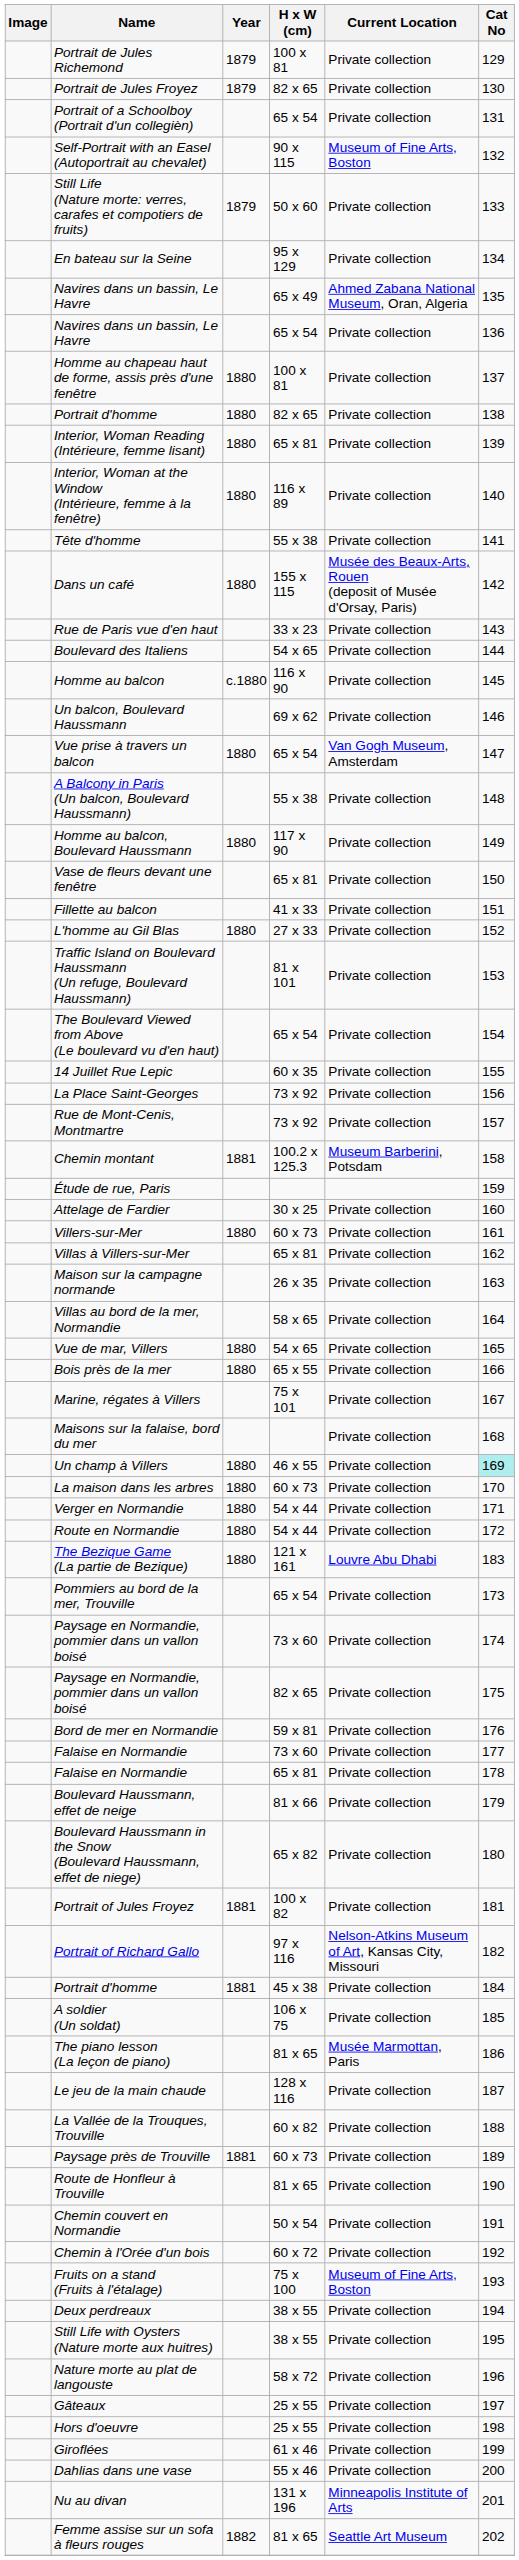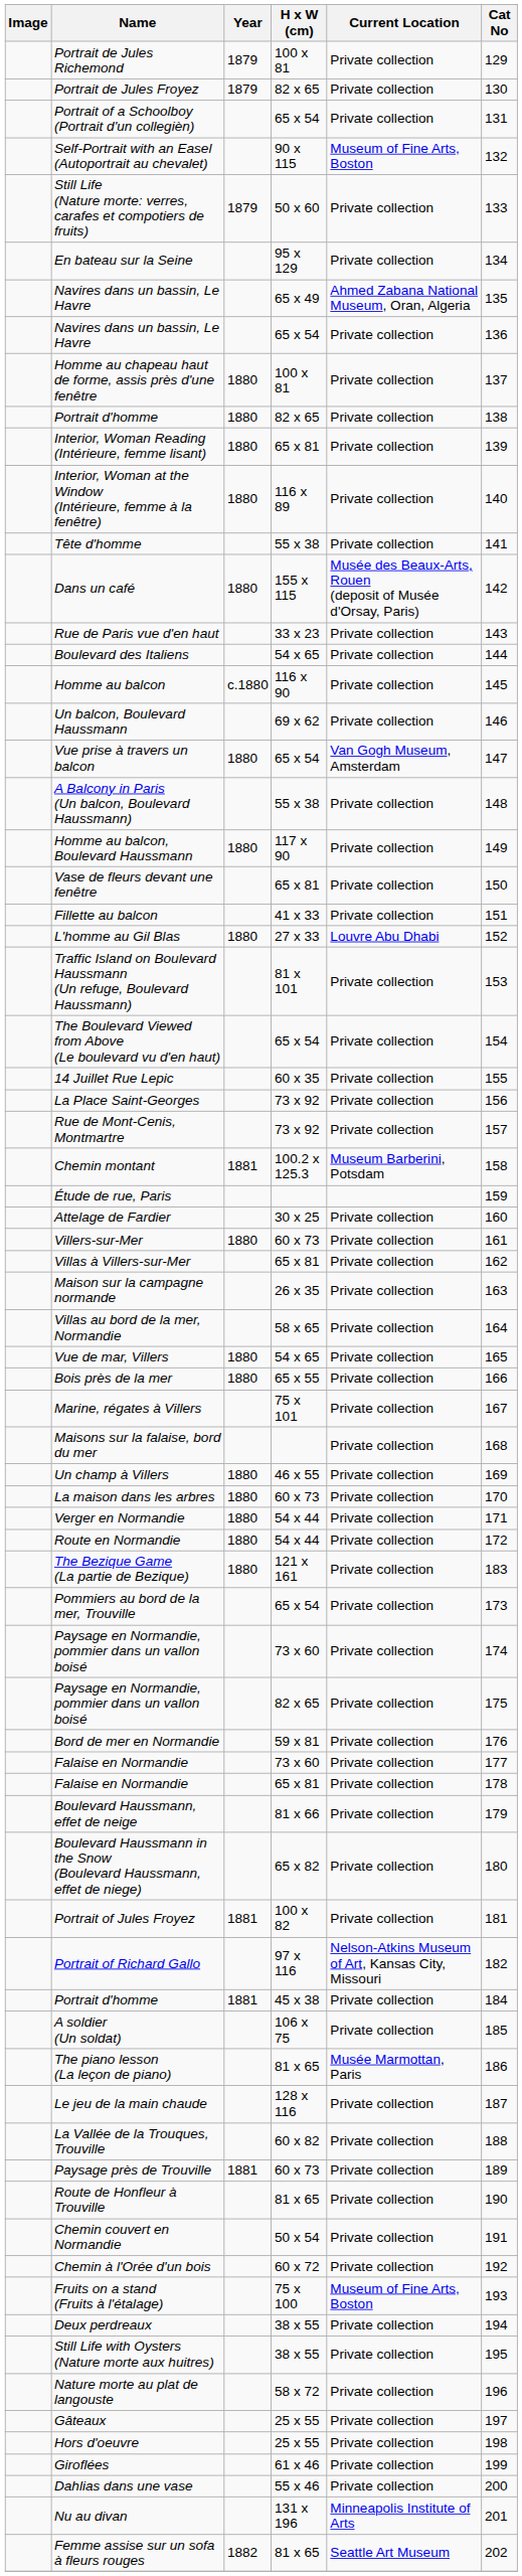L'homme au Gil Blas | Current Location: Private collection -> Louvre Abu Dhabi
Un champ à Villers | Cat No: paleturquoise background -> no background
The Bezique Game (La partie de Bezique) | Current Location: Louvre Abu Dhabi -> Private collection
